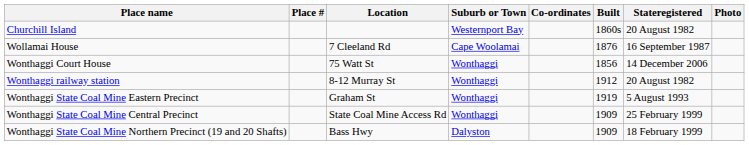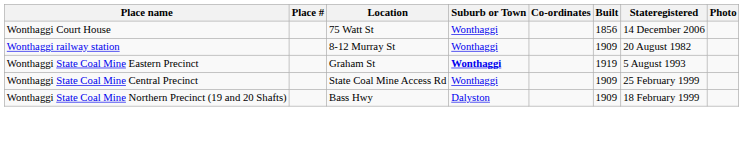- row: Churchill Island | Westernport Bay | 1860s | 20 August 1982
- row: Wollamai House | 7 Cleeland Rd | Cape Woolamai | 1876 | 16 September 1987
Wonthaggi railway station | Built: 1912 -> 1909
Wonthaggi State Coal Mine Eastern Precinct | Suburb or Town: normal -> bold
